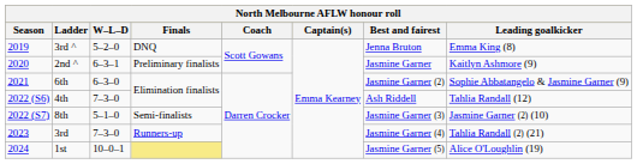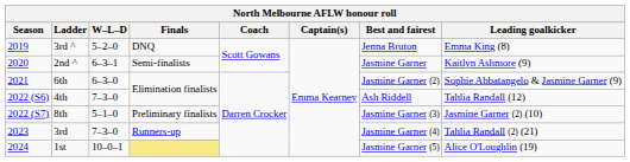2nd ^ | Finals: Preliminary finalists -> Semi-finalists
8th | Finals: Semi-finalists -> Preliminary finalists
